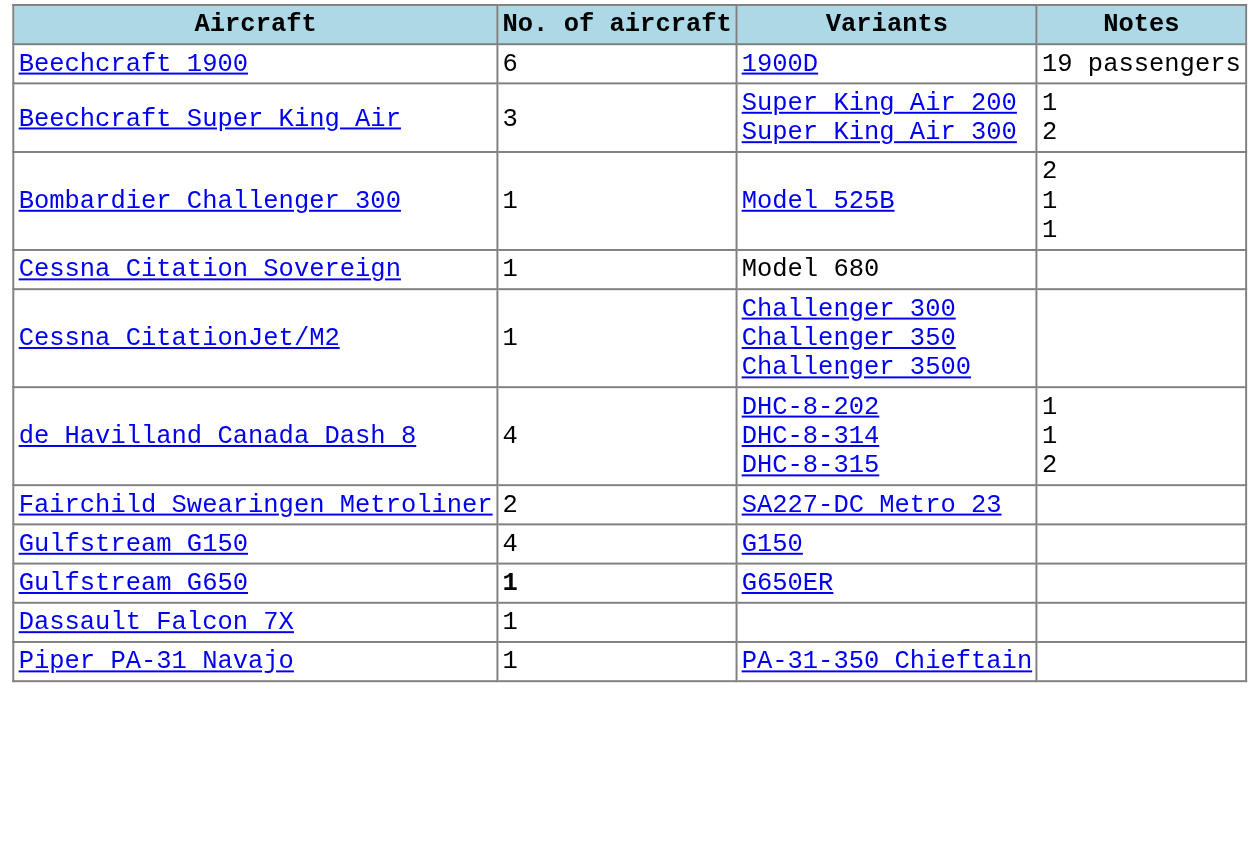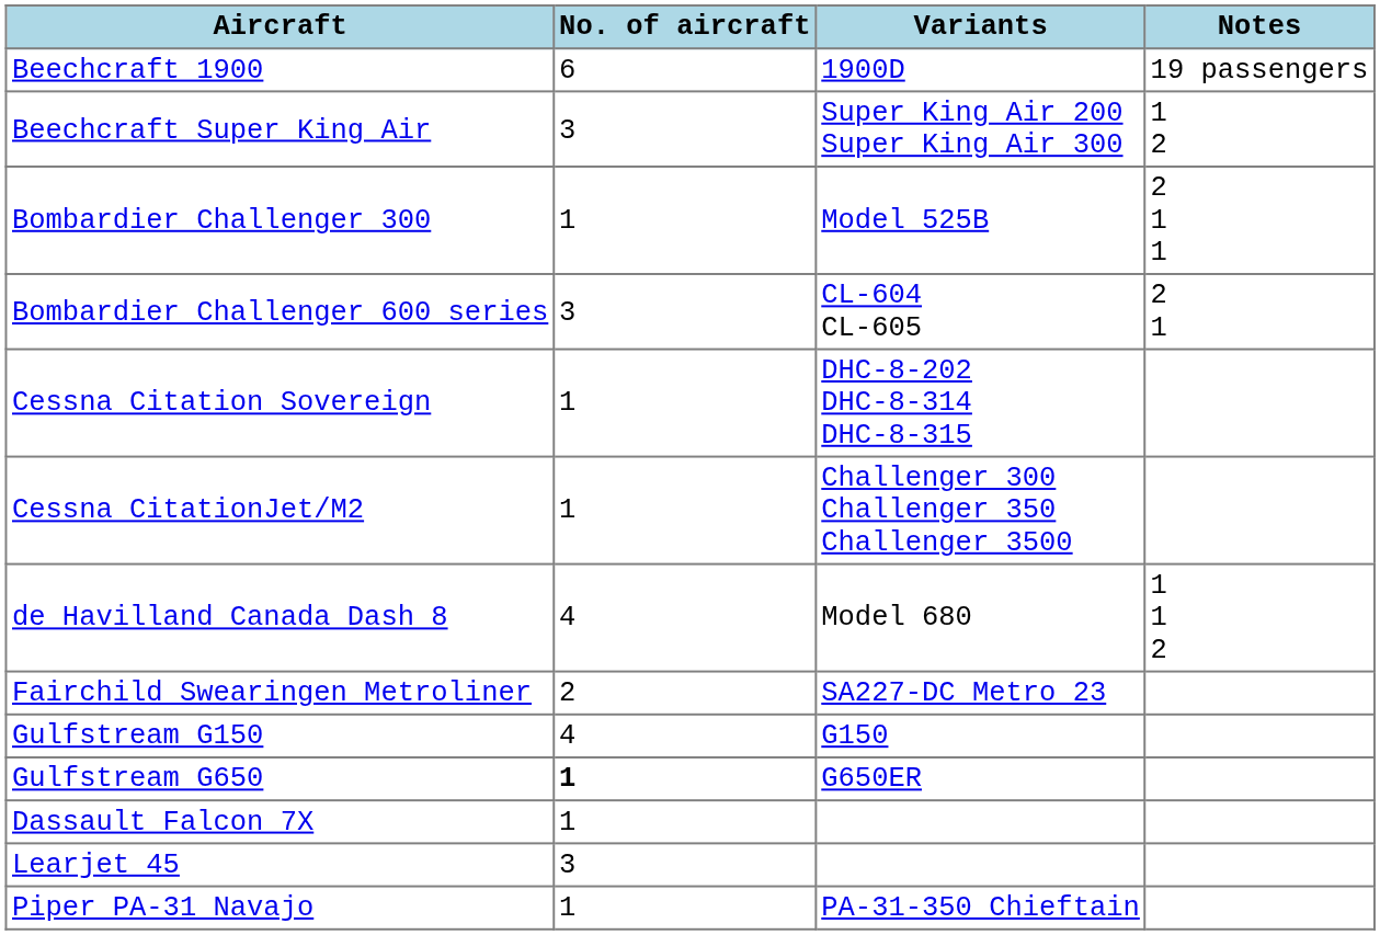+ row: Bombardier Challenger 600 series | 3 | CL-604 CL-605 | 2 1
Cessna Citation Sovereign | Variants: Model 680 -> DHC-8-202 DHC-8-314 DHC-8-315
de Havilland Canada Dash 8 | Variants: DHC-8-202 DHC-8-314 DHC-8-315 -> Model 680
+ row: Learjet 45 | 3
